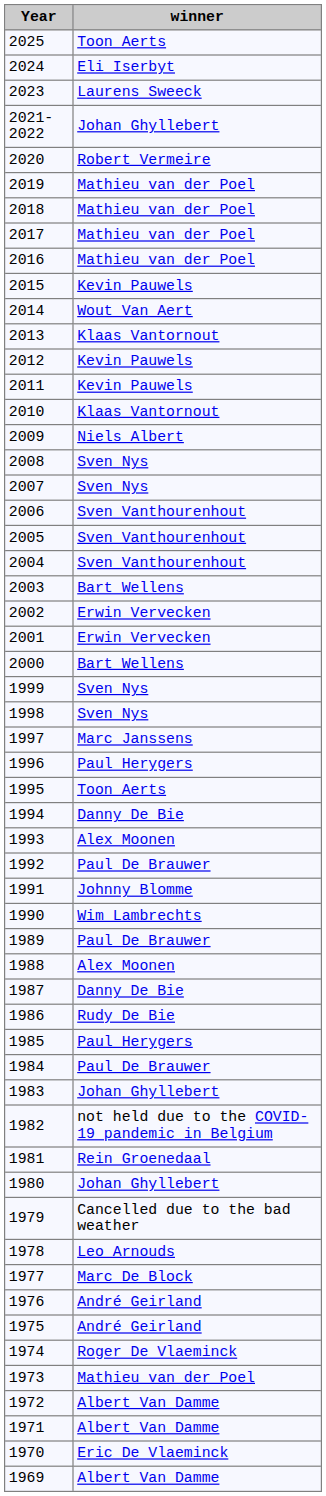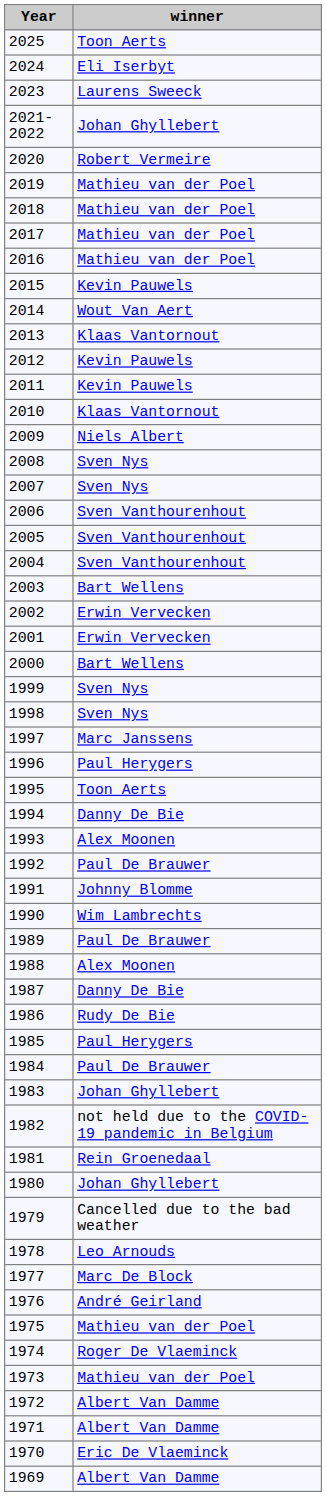1975 | winner: André Geirland -> Mathieu van der Poel
